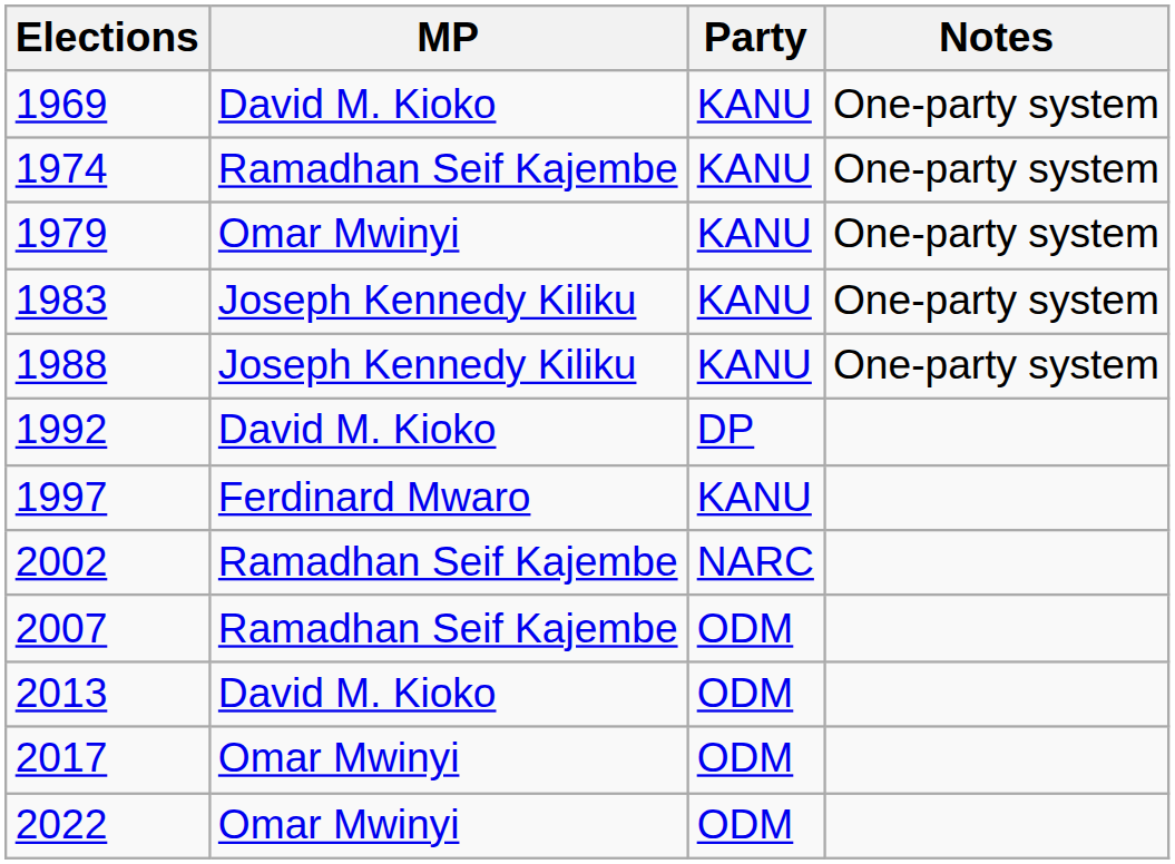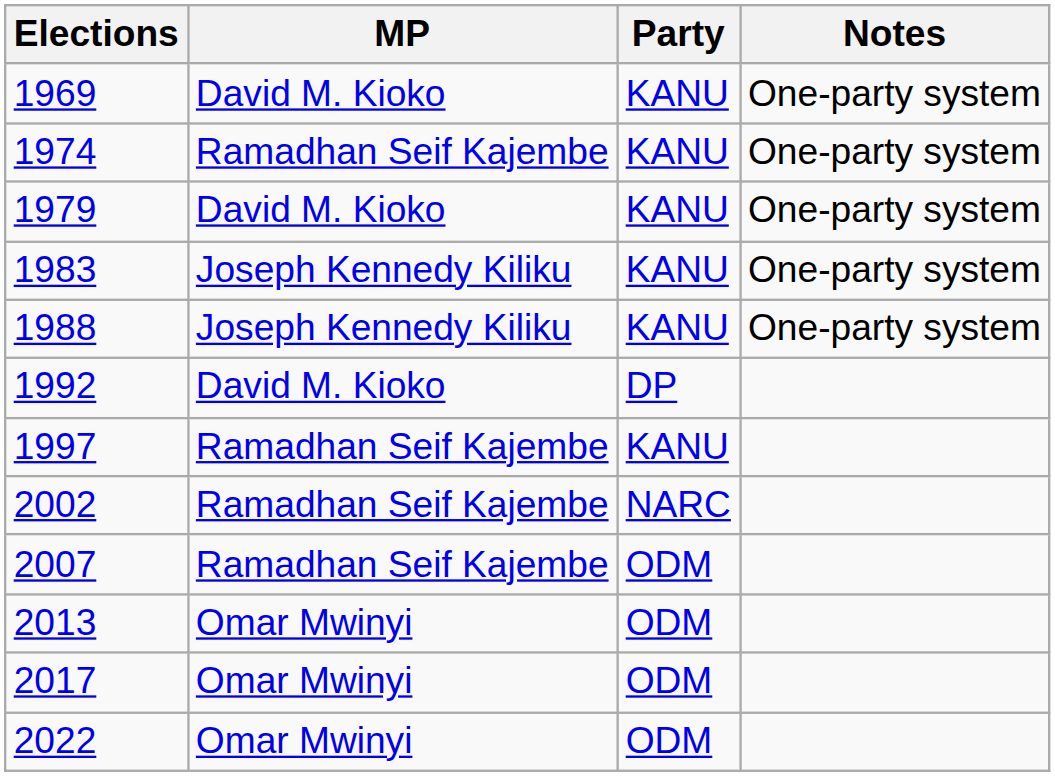1979 | MP: Omar Mwinyi -> David M. Kioko
1997 | MP: Ferdinard Mwaro -> Ramadhan Seif Kajembe
2013 | MP: David M. Kioko -> Omar Mwinyi
